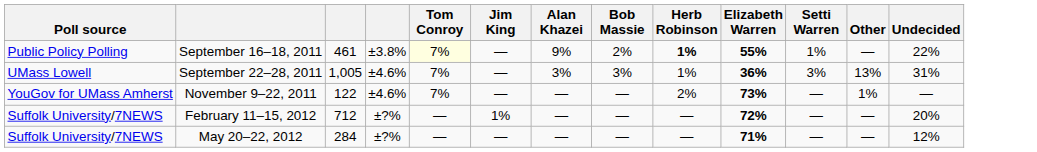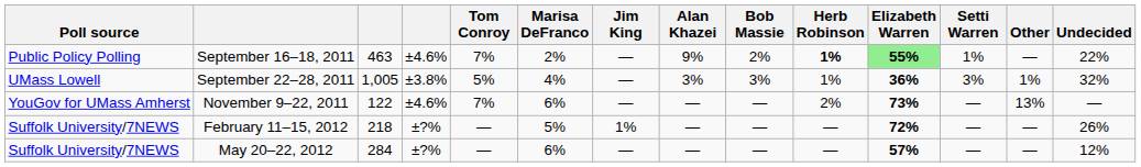+ column: Marisa DeFranco | 2% | 4% | 6% | 5% | 6%
September 16–18, 2011 | column 3: 461 -> 463
September 16–18, 2011 | column 4: ±3.8% -> ±4.6%
September 16–18, 2011 | Tom Conroy: lightyellow background -> no background
September 16–18, 2011 | Elizabeth Warren: no background -> lightgreen background
September 22–28, 2011 | column 4: ±4.6% -> ±3.8%
September 22–28, 2011 | Tom Conroy: 7% -> 5%
September 22–28, 2011 | Other: 13% -> 1%
September 22–28, 2011 | Undecided: 31% -> 32%
November 9–22, 2011 | Other: 1% -> 13%
February 11–15, 2012 | column 3: 712 -> 218
February 11–15, 2012 | Undecided: 20% -> 26%
May 20–22, 2012 | Elizabeth Warren: 71% -> 57%
